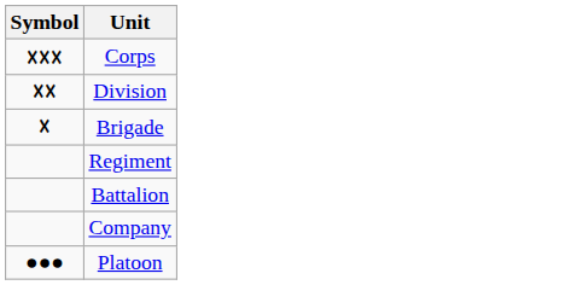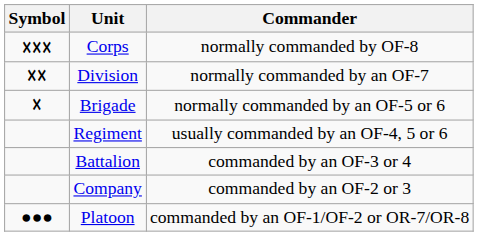+ column: Commander | normally commanded by OF-8 | normally commanded by an OF-7 | normally commanded by an OF-5 or 6 | usually commanded by an OF-4, 5 or 6 | commanded by an OF-3 or 4 | commanded by an OF-2 or 3 | commanded by an OF-1/OF-2 or OR-7/OR-8
